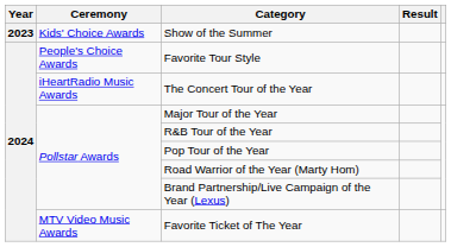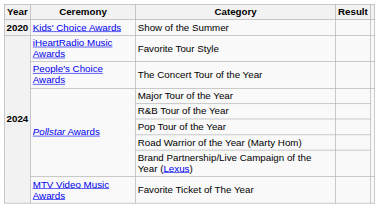Show of the Summer | Year: 2023 -> 2020
Favorite Tour Style | Ceremony: People's Choice Awards -> iHeartRadio Music Awards
The Concert Tour of the Year | Ceremony: iHeartRadio Music Awards -> People's Choice Awards
